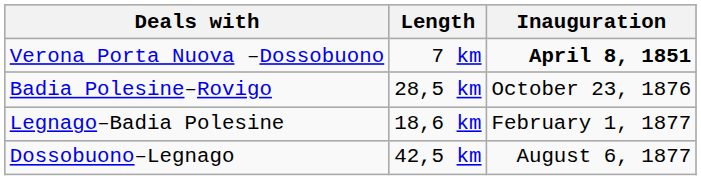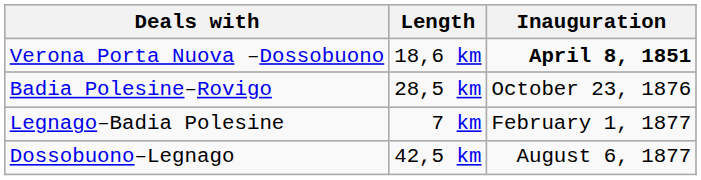Verona Porta Nuova –Dossobuono | Length: 7 km -> 18,6 km
Legnago–Badia Polesine | Length: 18,6 km -> 7 km
